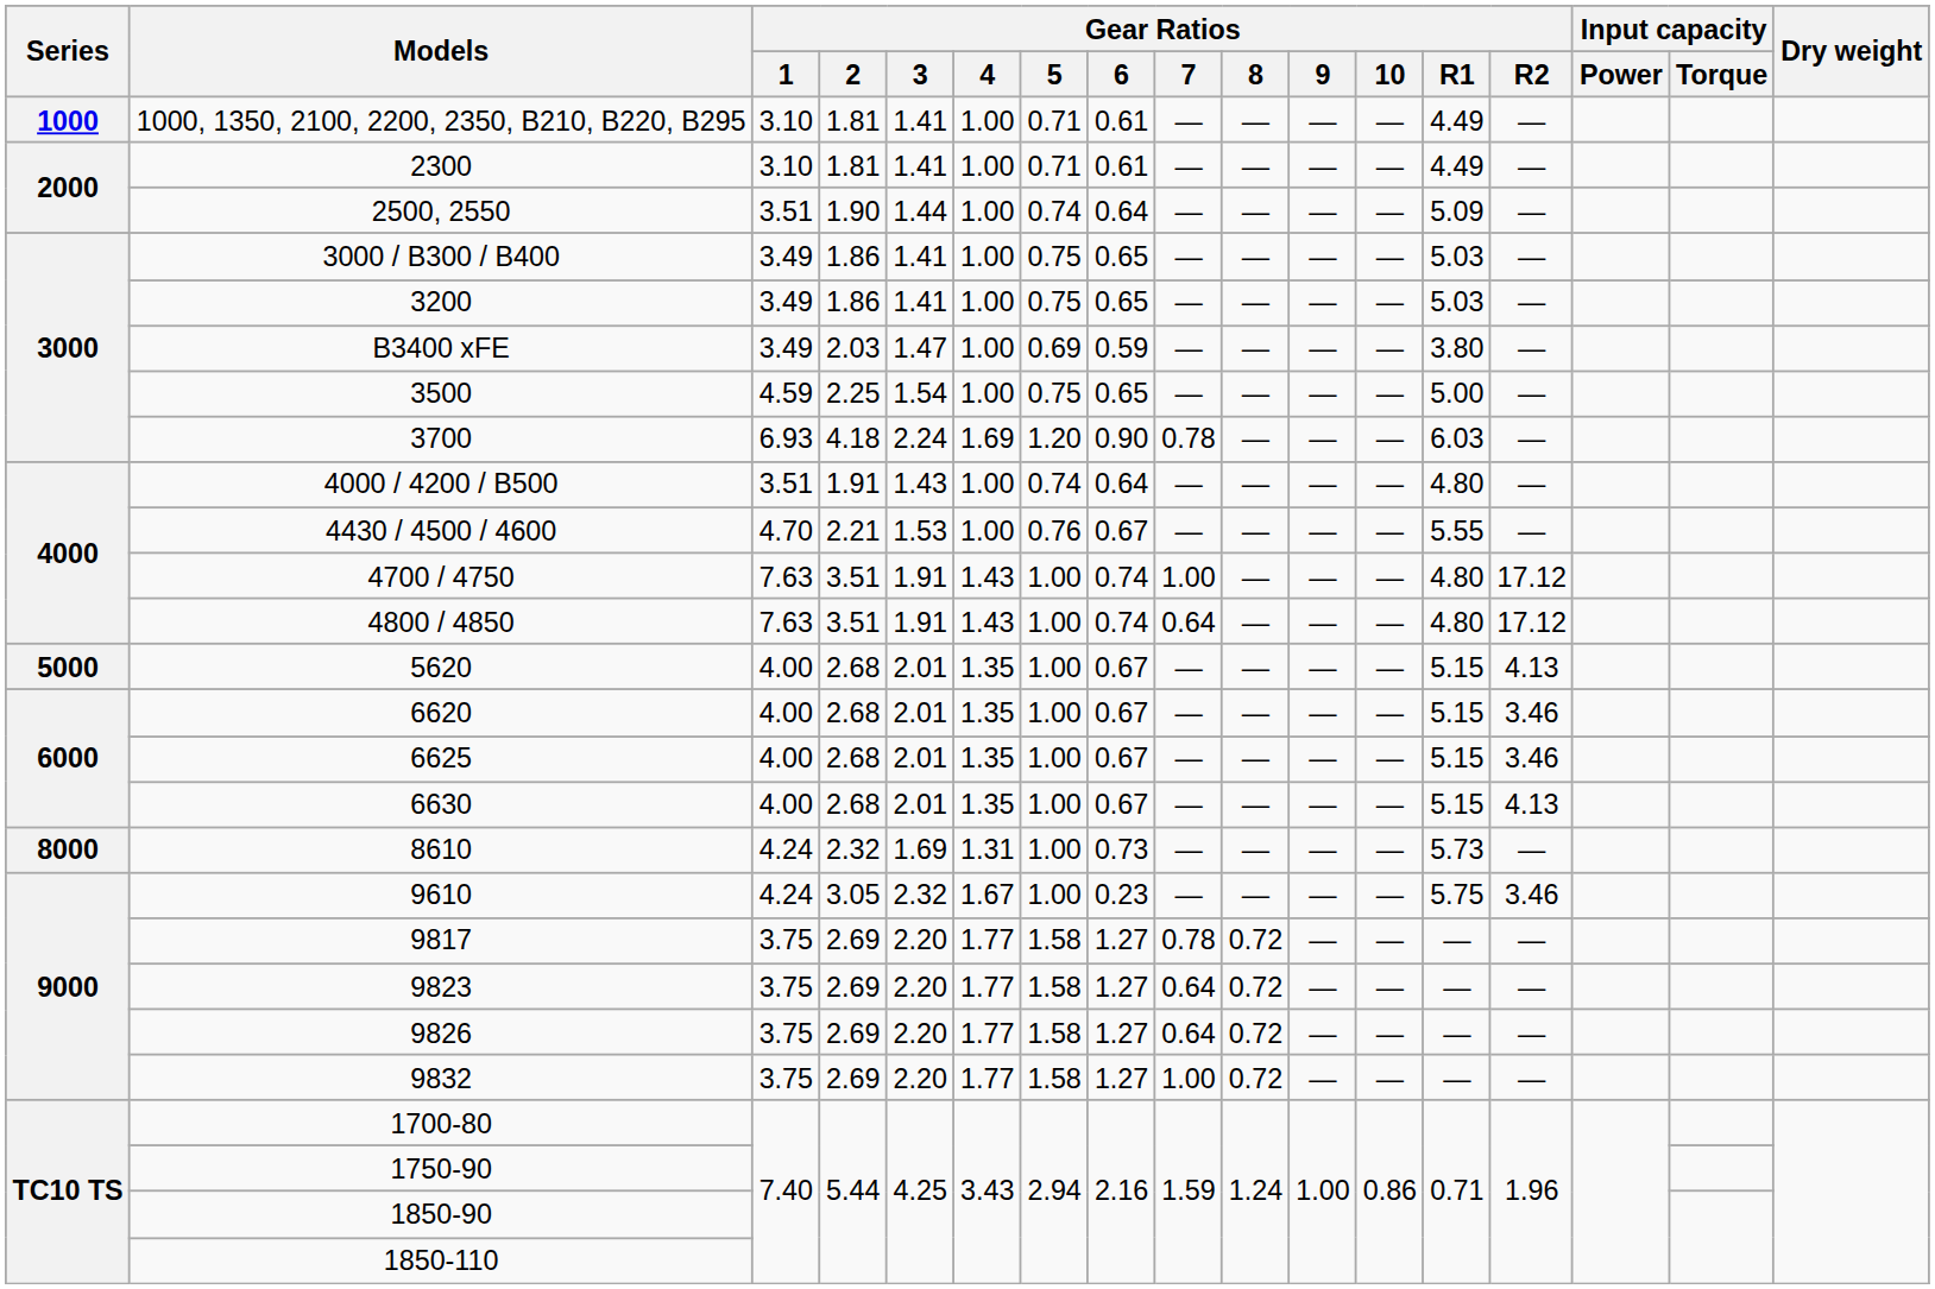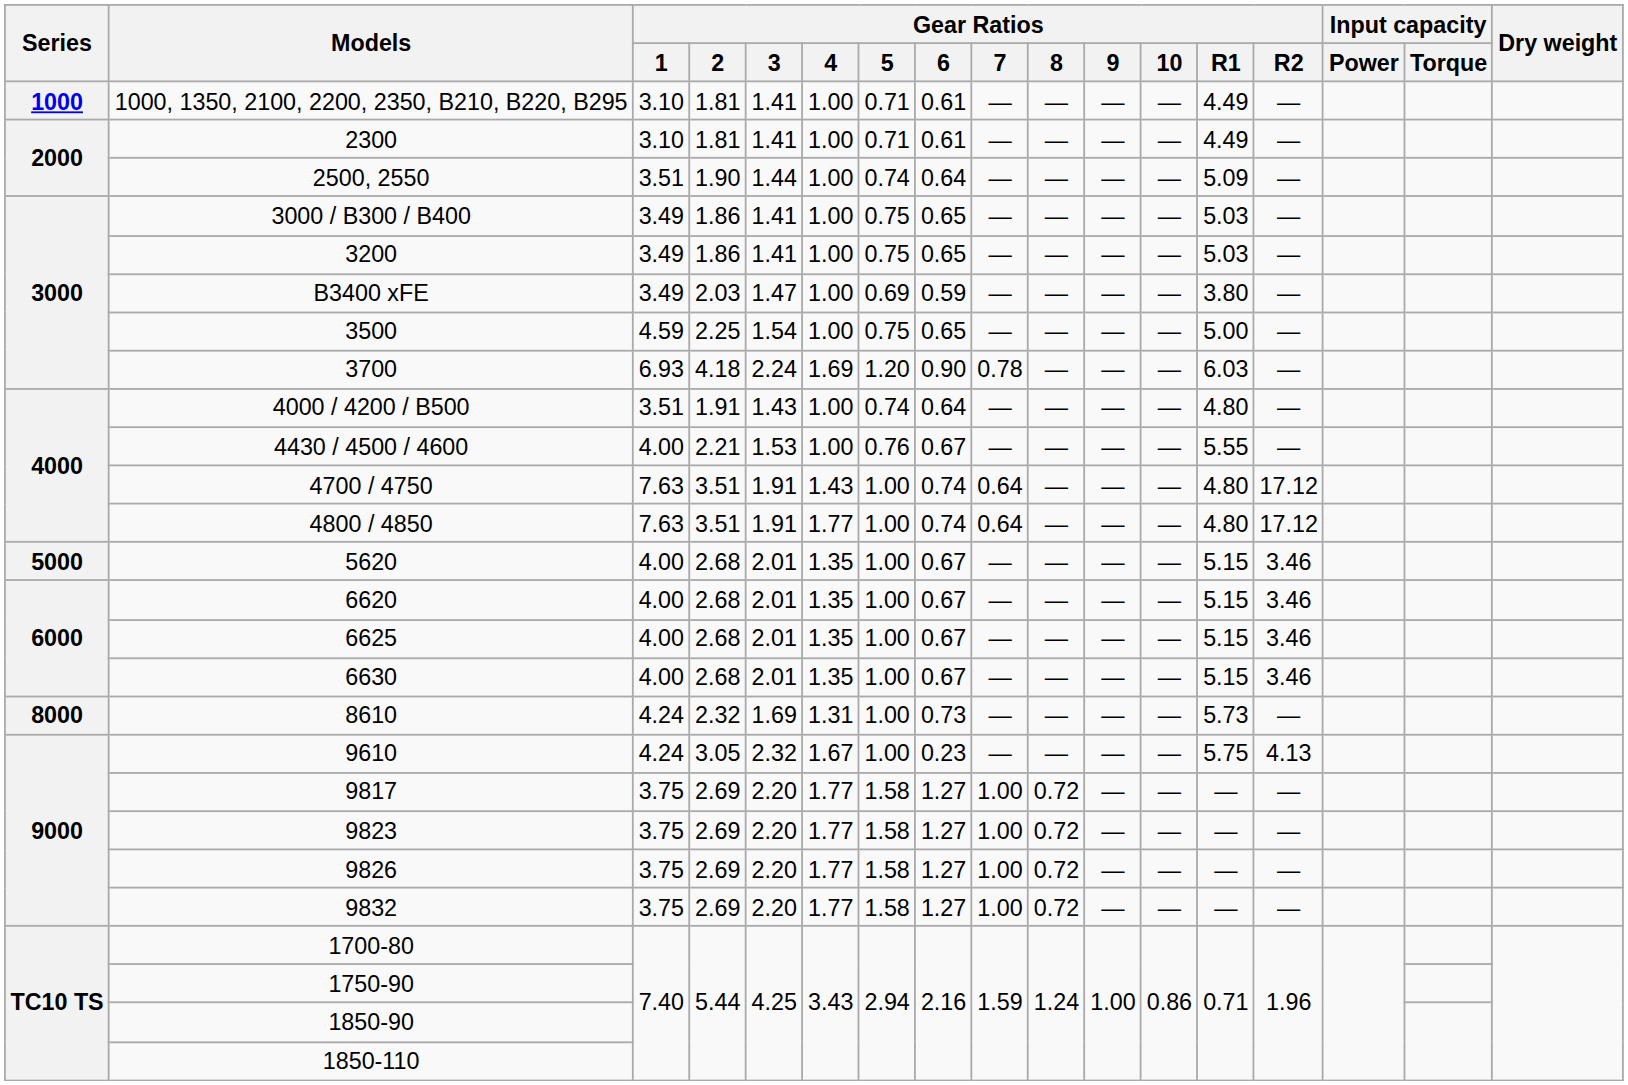4430 / 4500 / 4600 | Gear Ratios / 1: 4.70 -> 4.00
4700 / 4750 | Gear Ratios / 7: 1.00 -> 0.64
4800 / 4850 | Gear Ratios / 4: 1.43 -> 1.77
5620 | Gear Ratios / R2: 4.13 -> 3.46
6630 | Gear Ratios / R2: 4.13 -> 3.46
9610 | Gear Ratios / R2: 3.46 -> 4.13
9817 | Gear Ratios / 7: 0.78 -> 1.00
9823 | Gear Ratios / 7: 0.64 -> 1.00
9826 | Gear Ratios / 7: 0.64 -> 1.00
